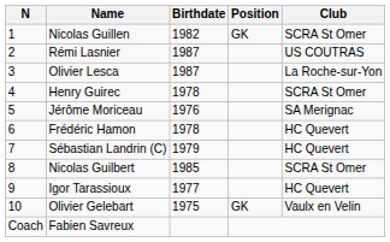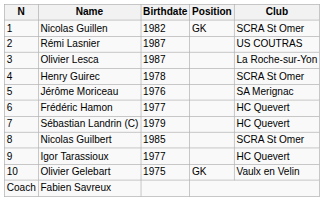Frédéric Hamon | Birthdate: 1978 -> 1977
